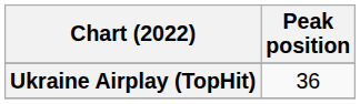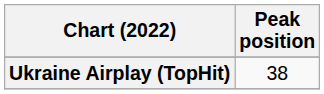Ukraine Airplay (TopHit) | Peak position: 36 -> 38
